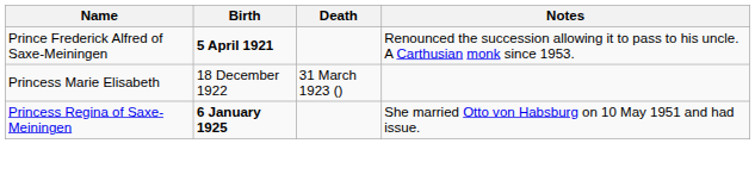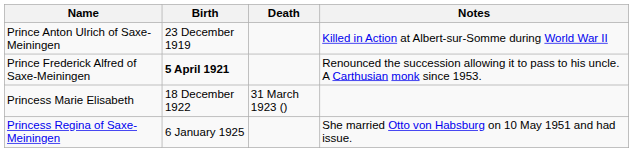+ row: Prince Anton Ulrich of Saxe-Meiningen | 23 December 1919 | Killed in Action at Albert-sur-Somme during World War II
Princess Regina of Saxe-Meiningen | Birth: bold -> normal
